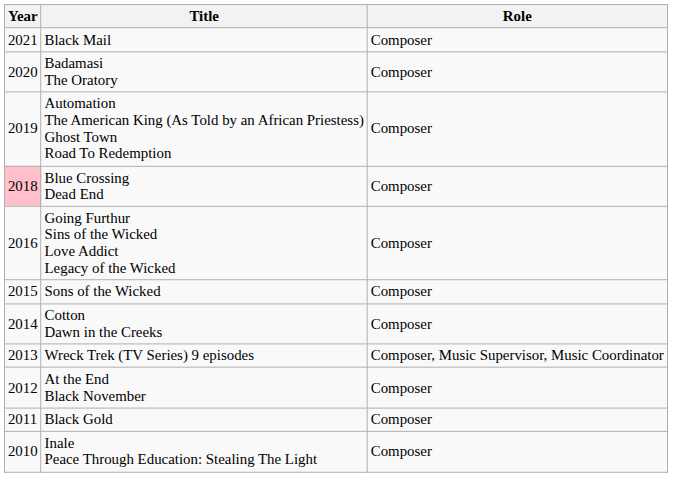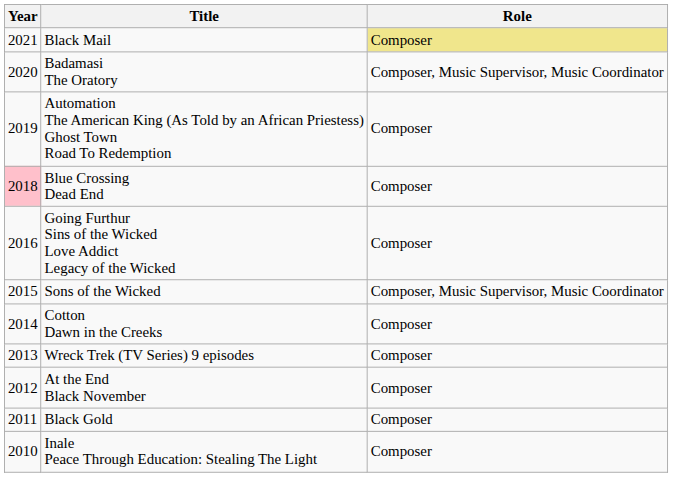Black Mail | Role: no background -> khaki background
Badamasi The Oratory | Role: Composer -> Composer, Music Supervisor, Music Coordinator
Sons of the Wicked | Role: Composer -> Composer, Music Supervisor, Music Coordinator
Wreck Trek (TV Series) 9 episodes | Role: Composer, Music Supervisor, Music Coordinator -> Composer
